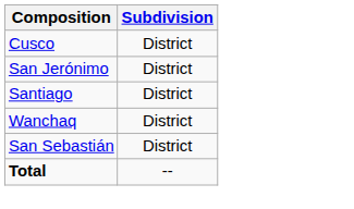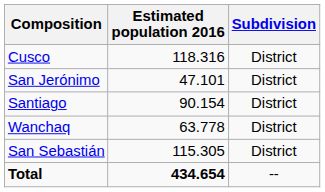+ column: Estimated population 2016 | 118.316 | 47.101 | 90.154 | 63.778 | 115.305 | 434.654
